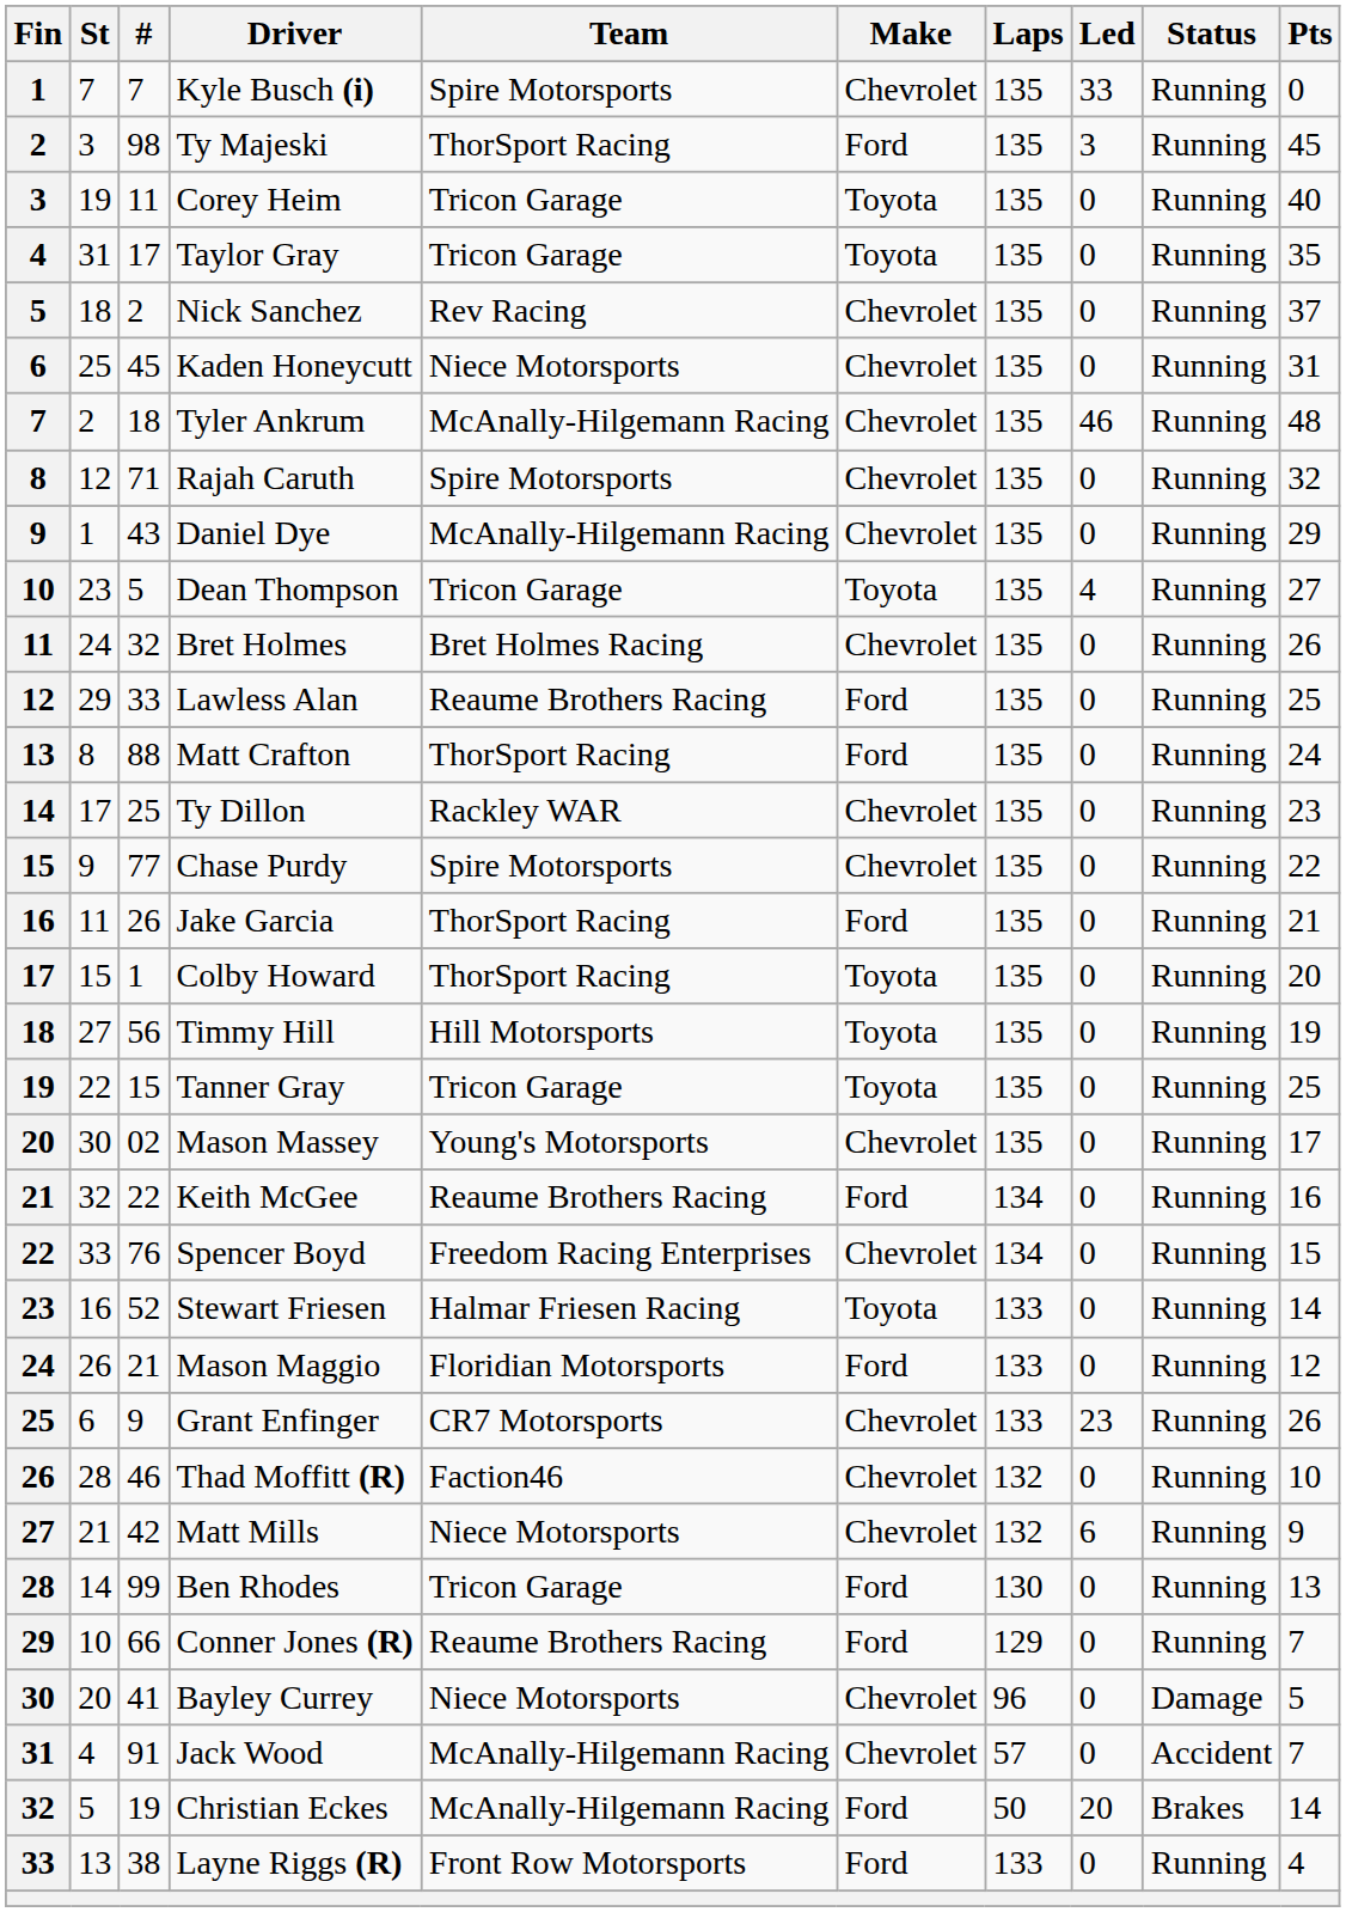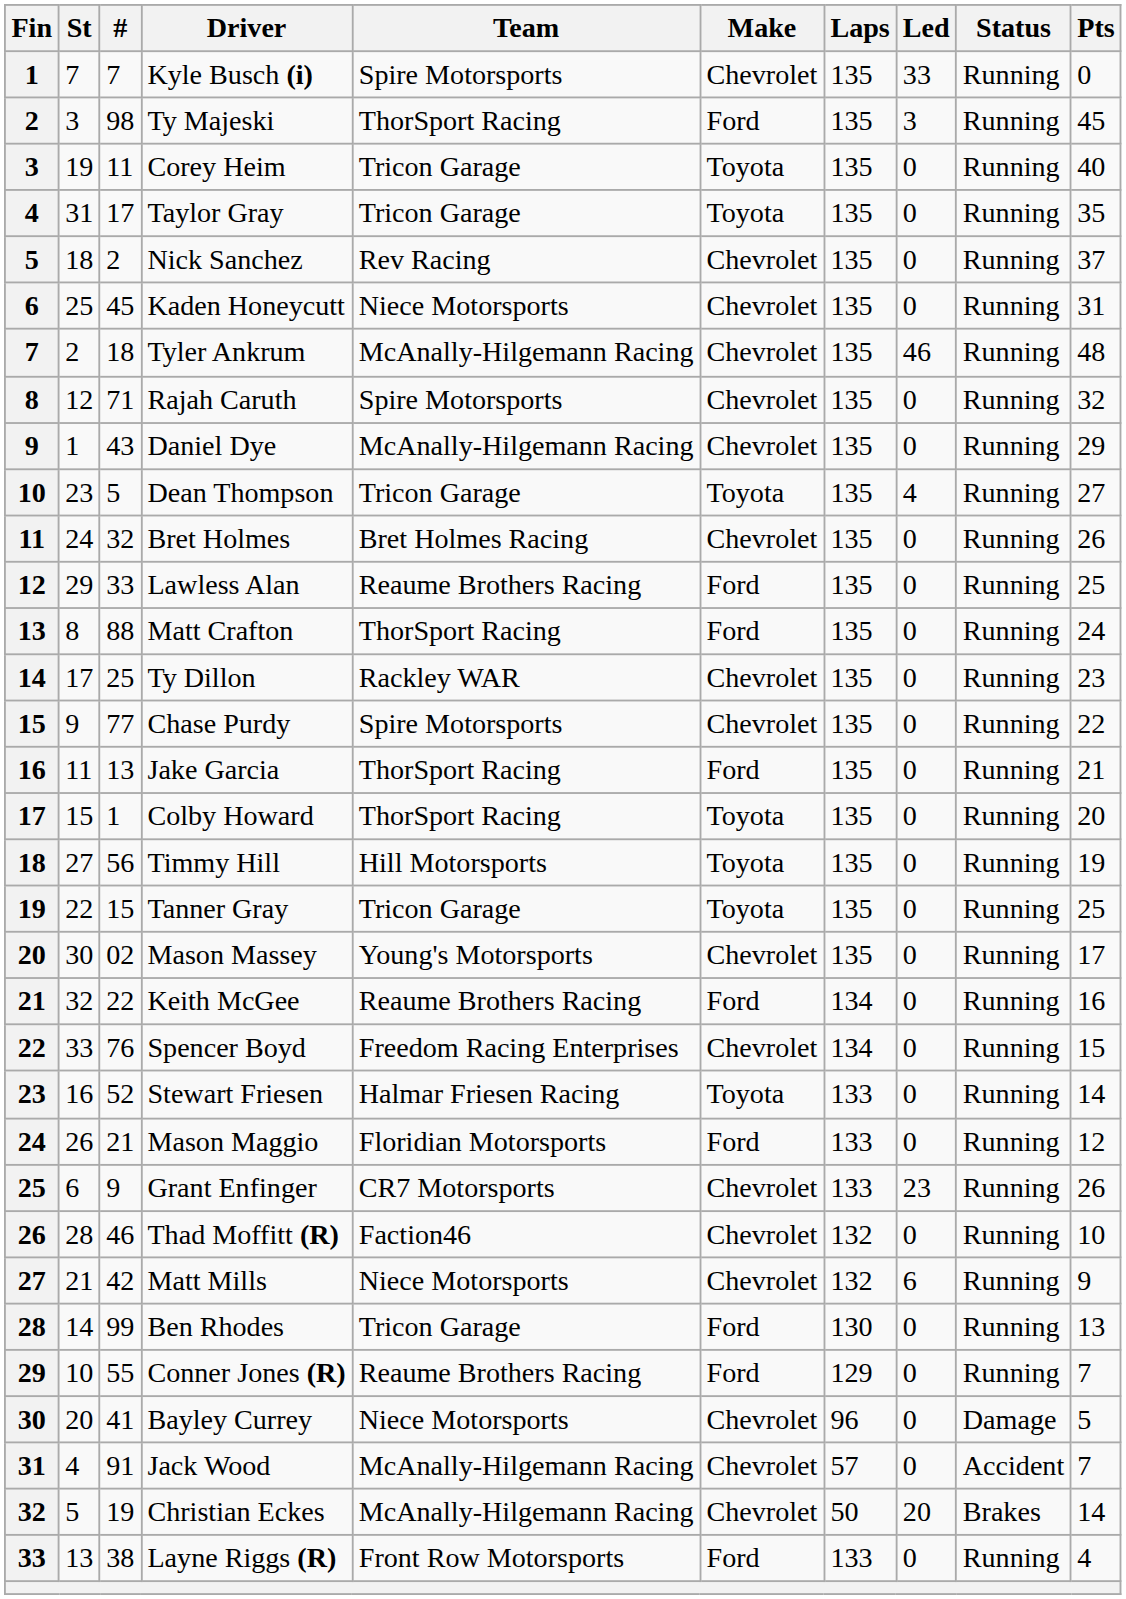Jake Garcia | #: 26 -> 13
Conner Jones (R) | #: 66 -> 55
Christian Eckes | Make: Ford -> Chevrolet
